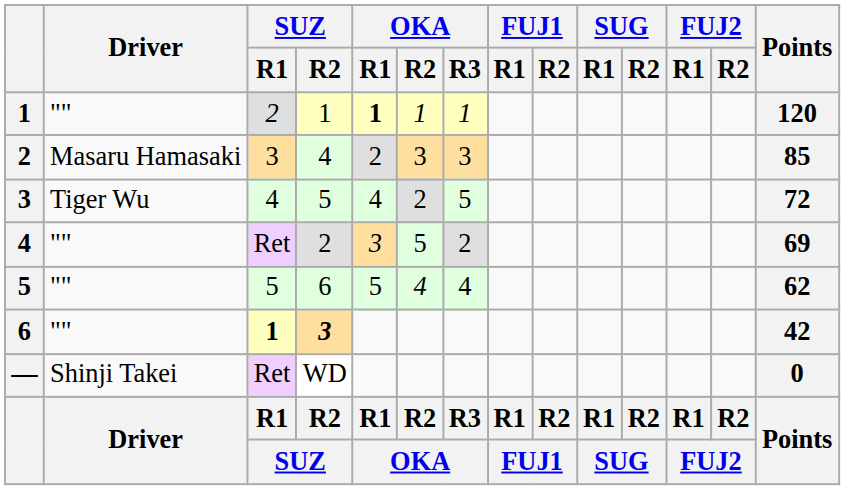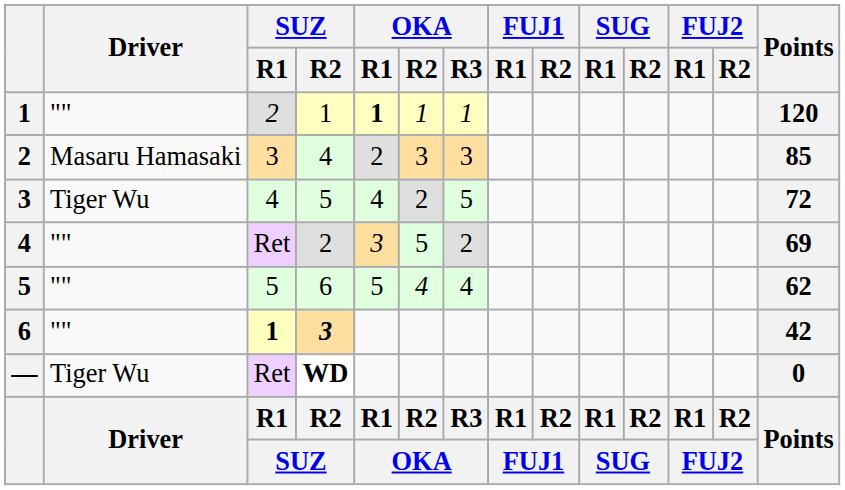— | Driver: Shinji Takei -> Tiger Wu
— | SUZ / R2: normal -> bold
